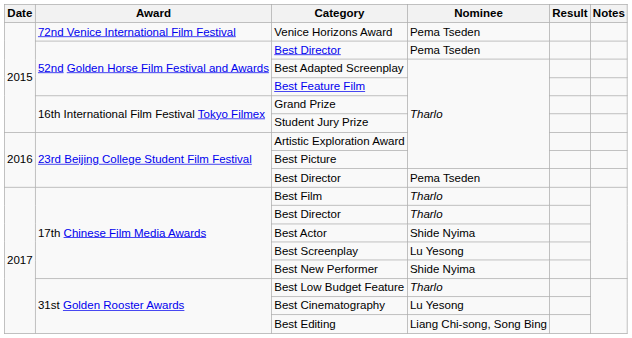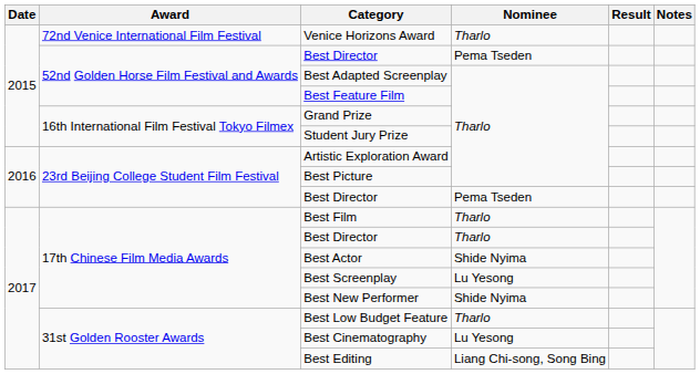Venice Horizons Award | Nominee: Pema Tseden -> Tharlo
